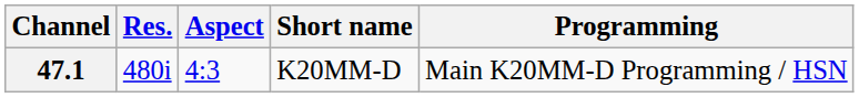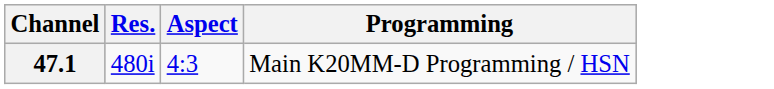- column: Short name | K20MM-D
